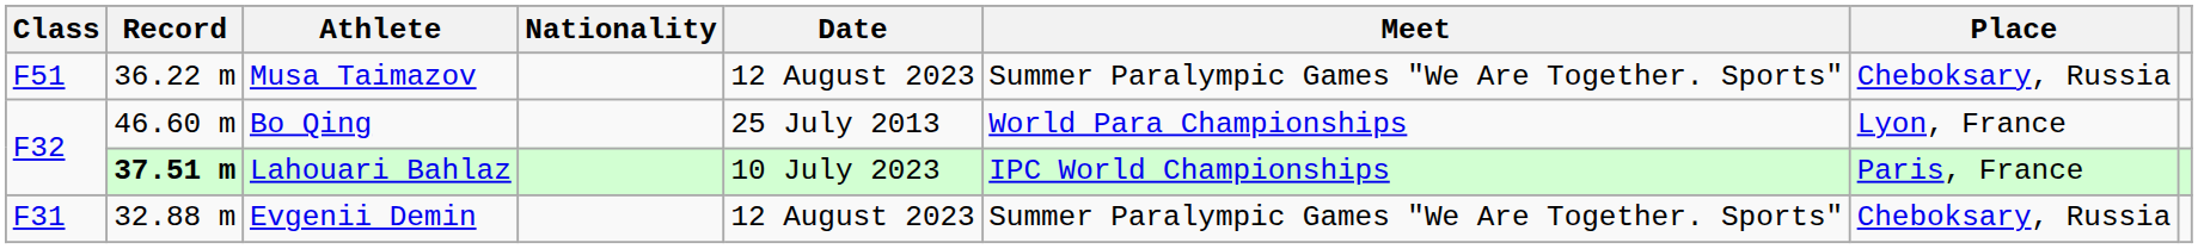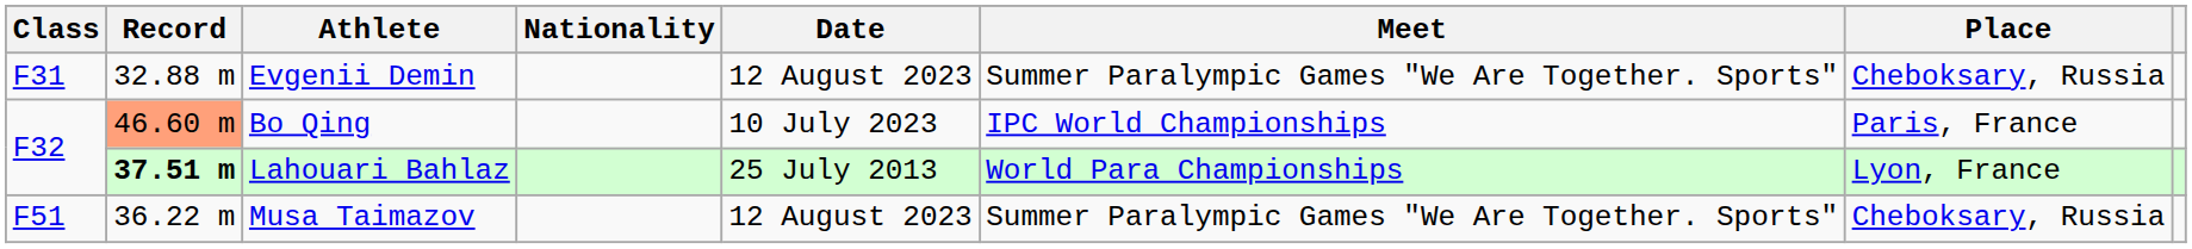rows swapped: Evgenii Demin <-> Musa Taimazov
Bo Qing | Record: no background -> lightsalmon background
Bo Qing | Date: 25 July 2013 -> 10 July 2023
Bo Qing | Meet: World Para Championships -> IPC World Championships
Bo Qing | Place: Lyon, France -> Paris, France
Lahouari Bahlaz | Date: 10 July 2023 -> 25 July 2013
Lahouari Bahlaz | Meet: IPC World Championships -> World Para Championships
Lahouari Bahlaz | Place: Paris, France -> Lyon, France
